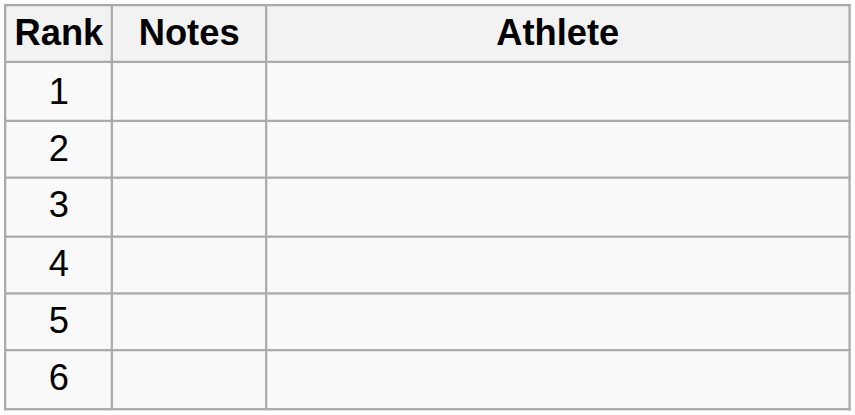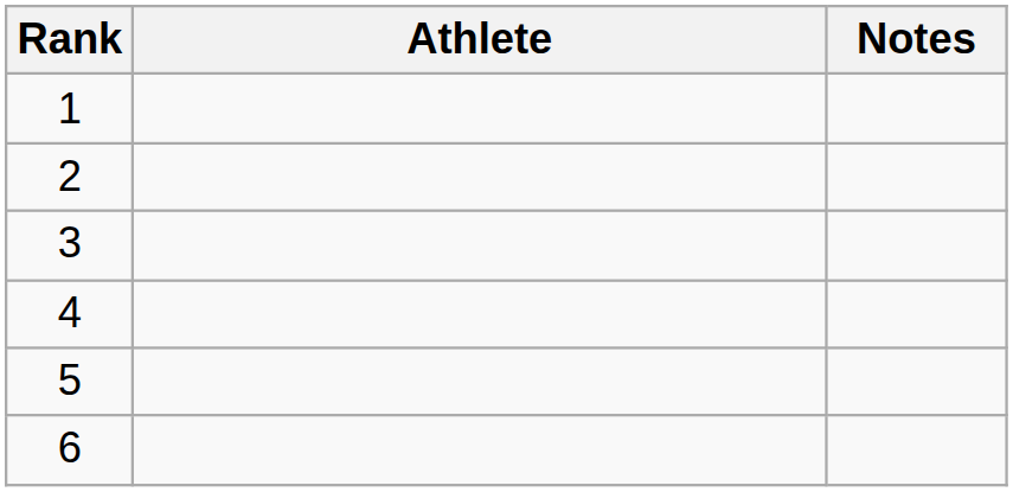columns swapped: Athlete <-> Notes
